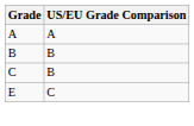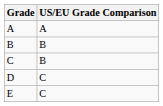+ row: D | C
